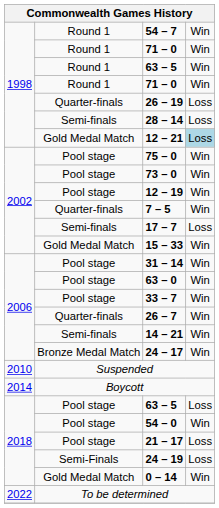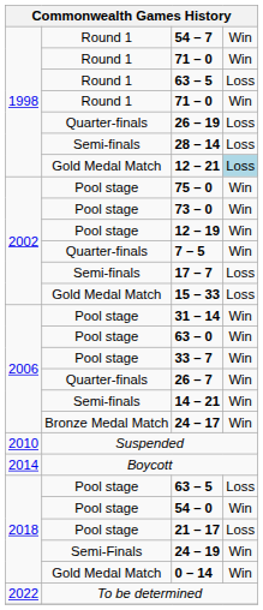Round 1 / 63 – 5 | column 4: Win -> Loss
15 – 33 | column 4: Win -> Loss
24 – 19 | column 4: Loss -> Win
